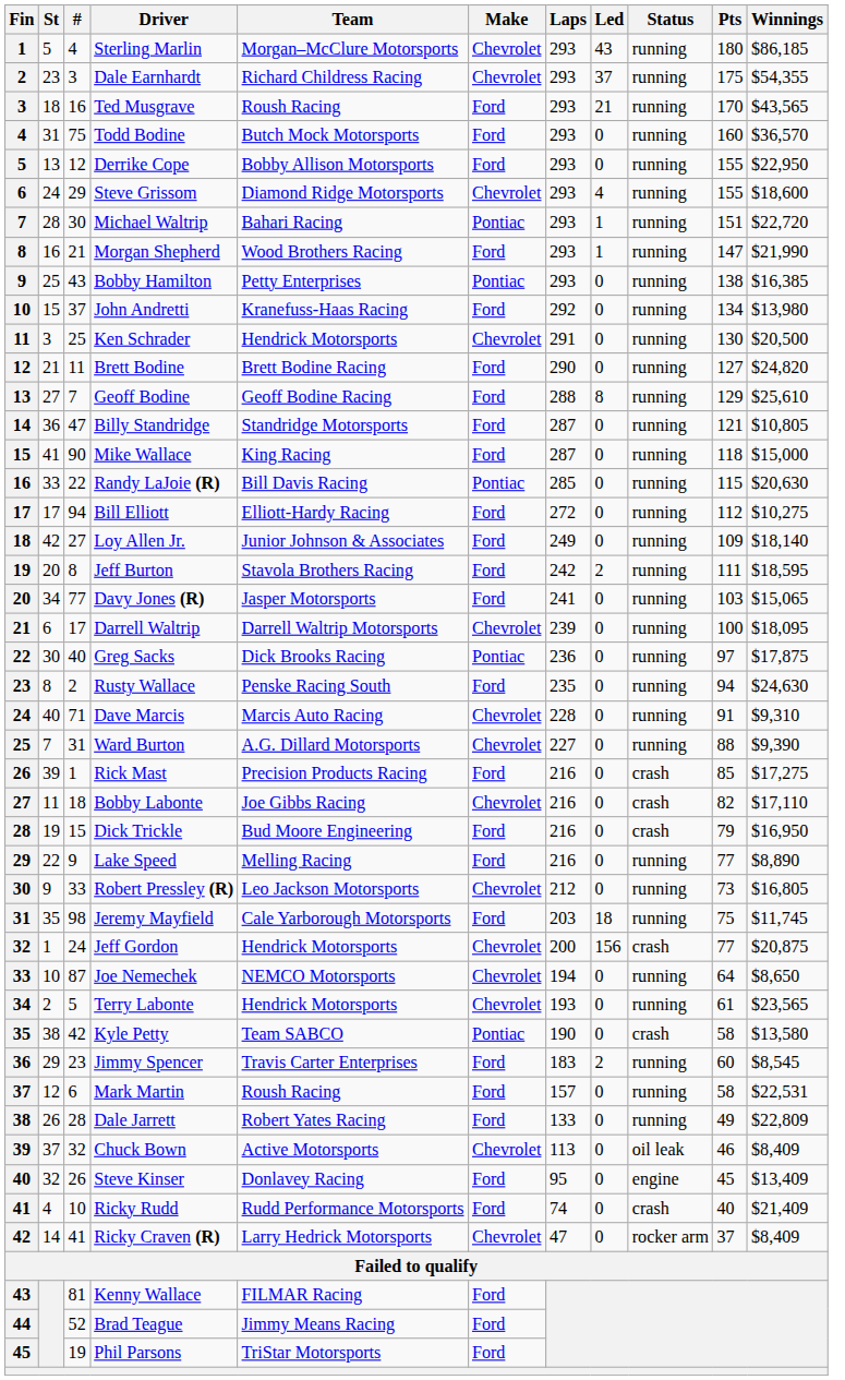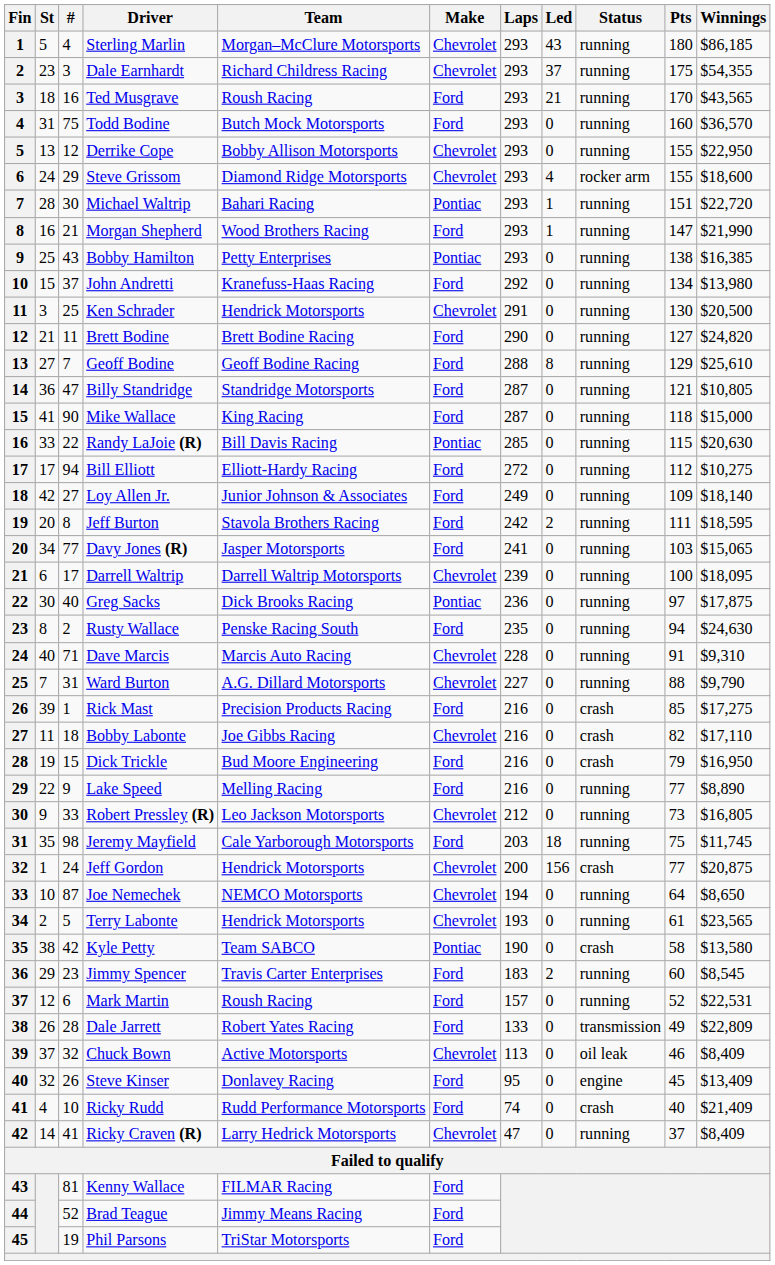Derrike Cope | Make: Ford -> Chevrolet
Steve Grissom | Status: running -> rocker arm
Ward Burton | Winnings: $9,390 -> $9,790
Mark Martin | Pts: 58 -> 52
Dale Jarrett | Status: running -> transmission
Ricky Craven (R) | Status: rocker arm -> running
